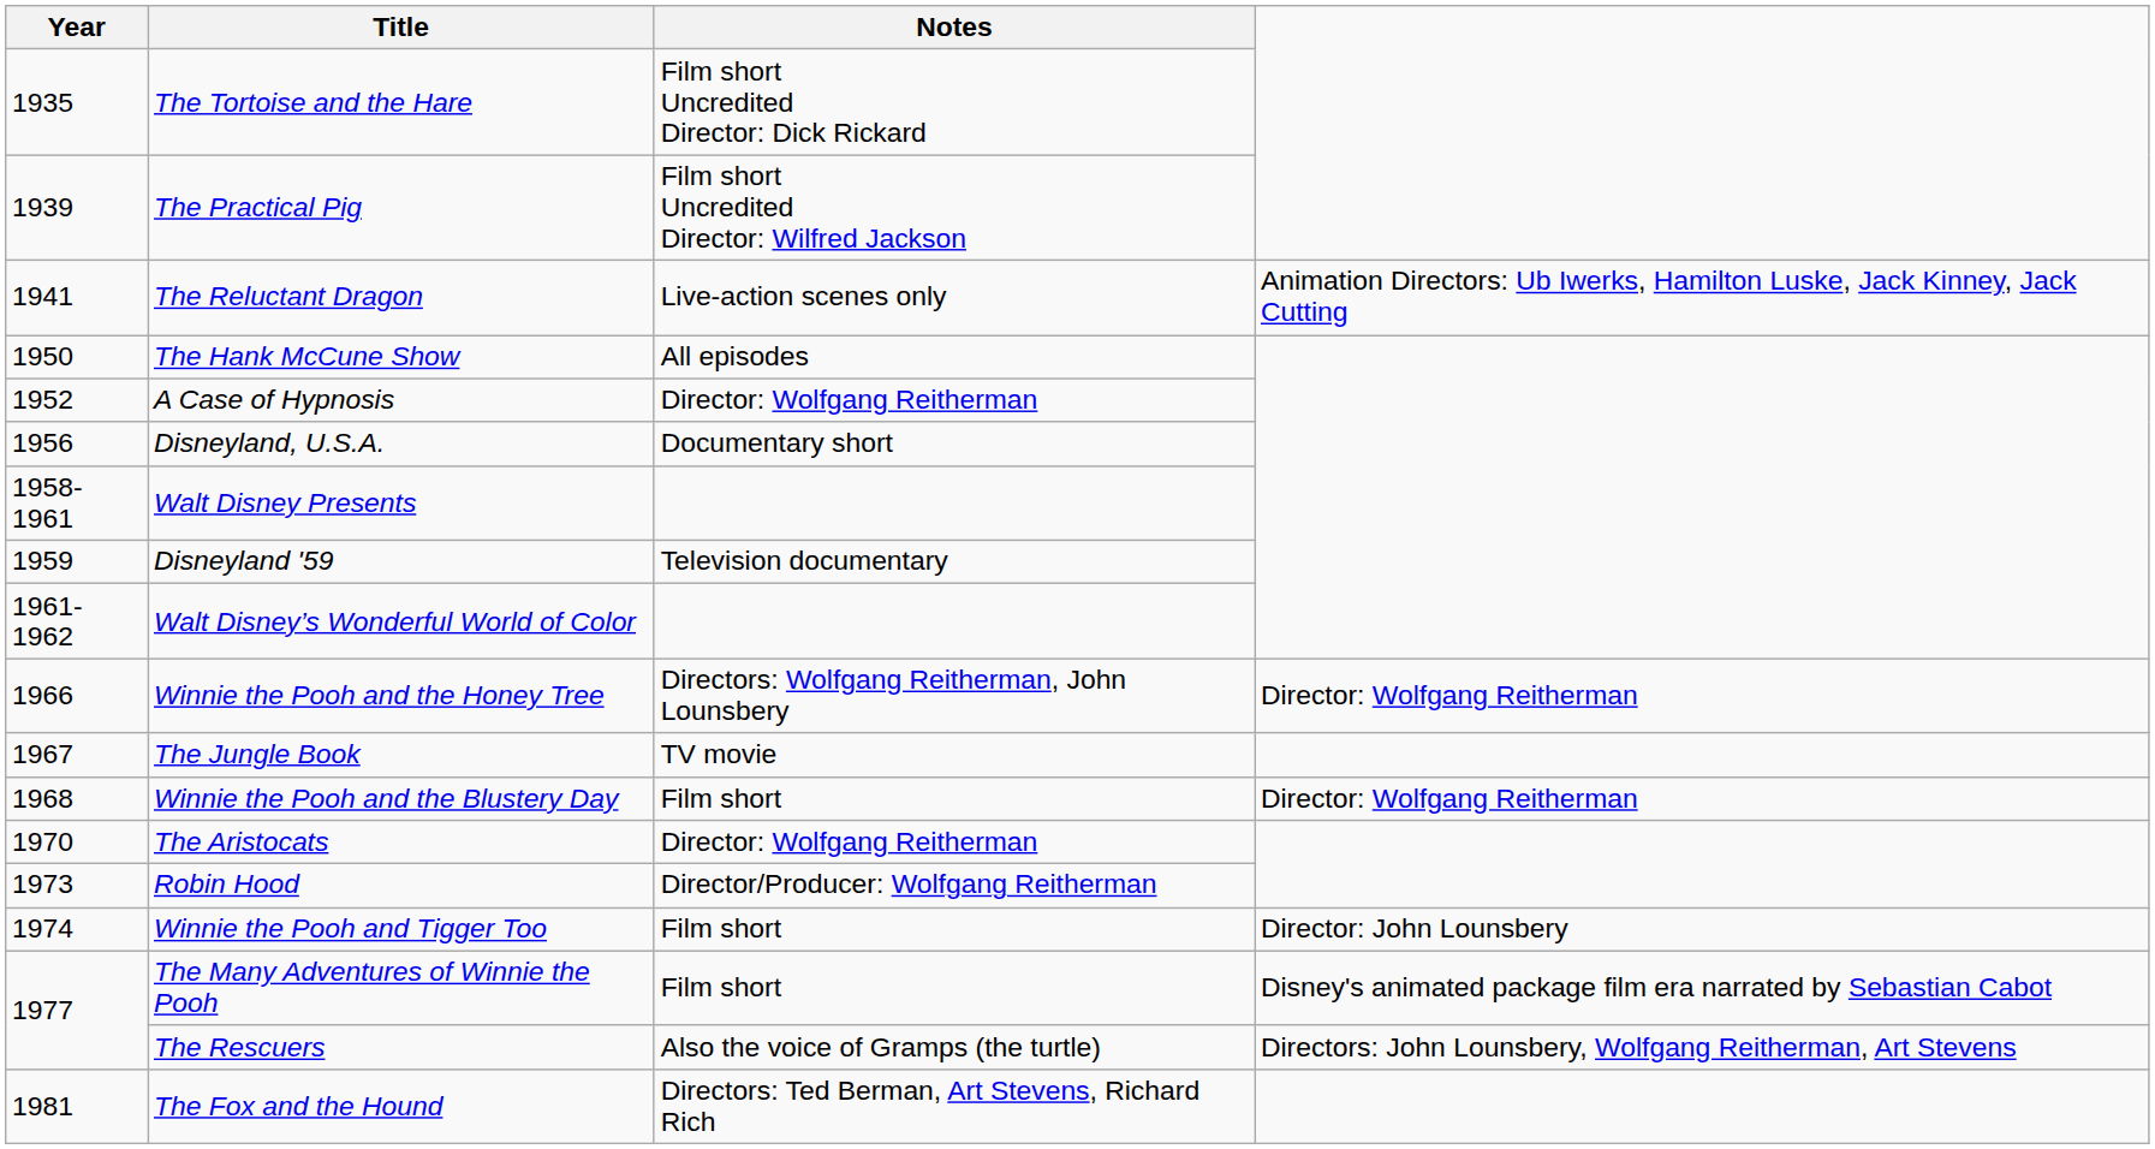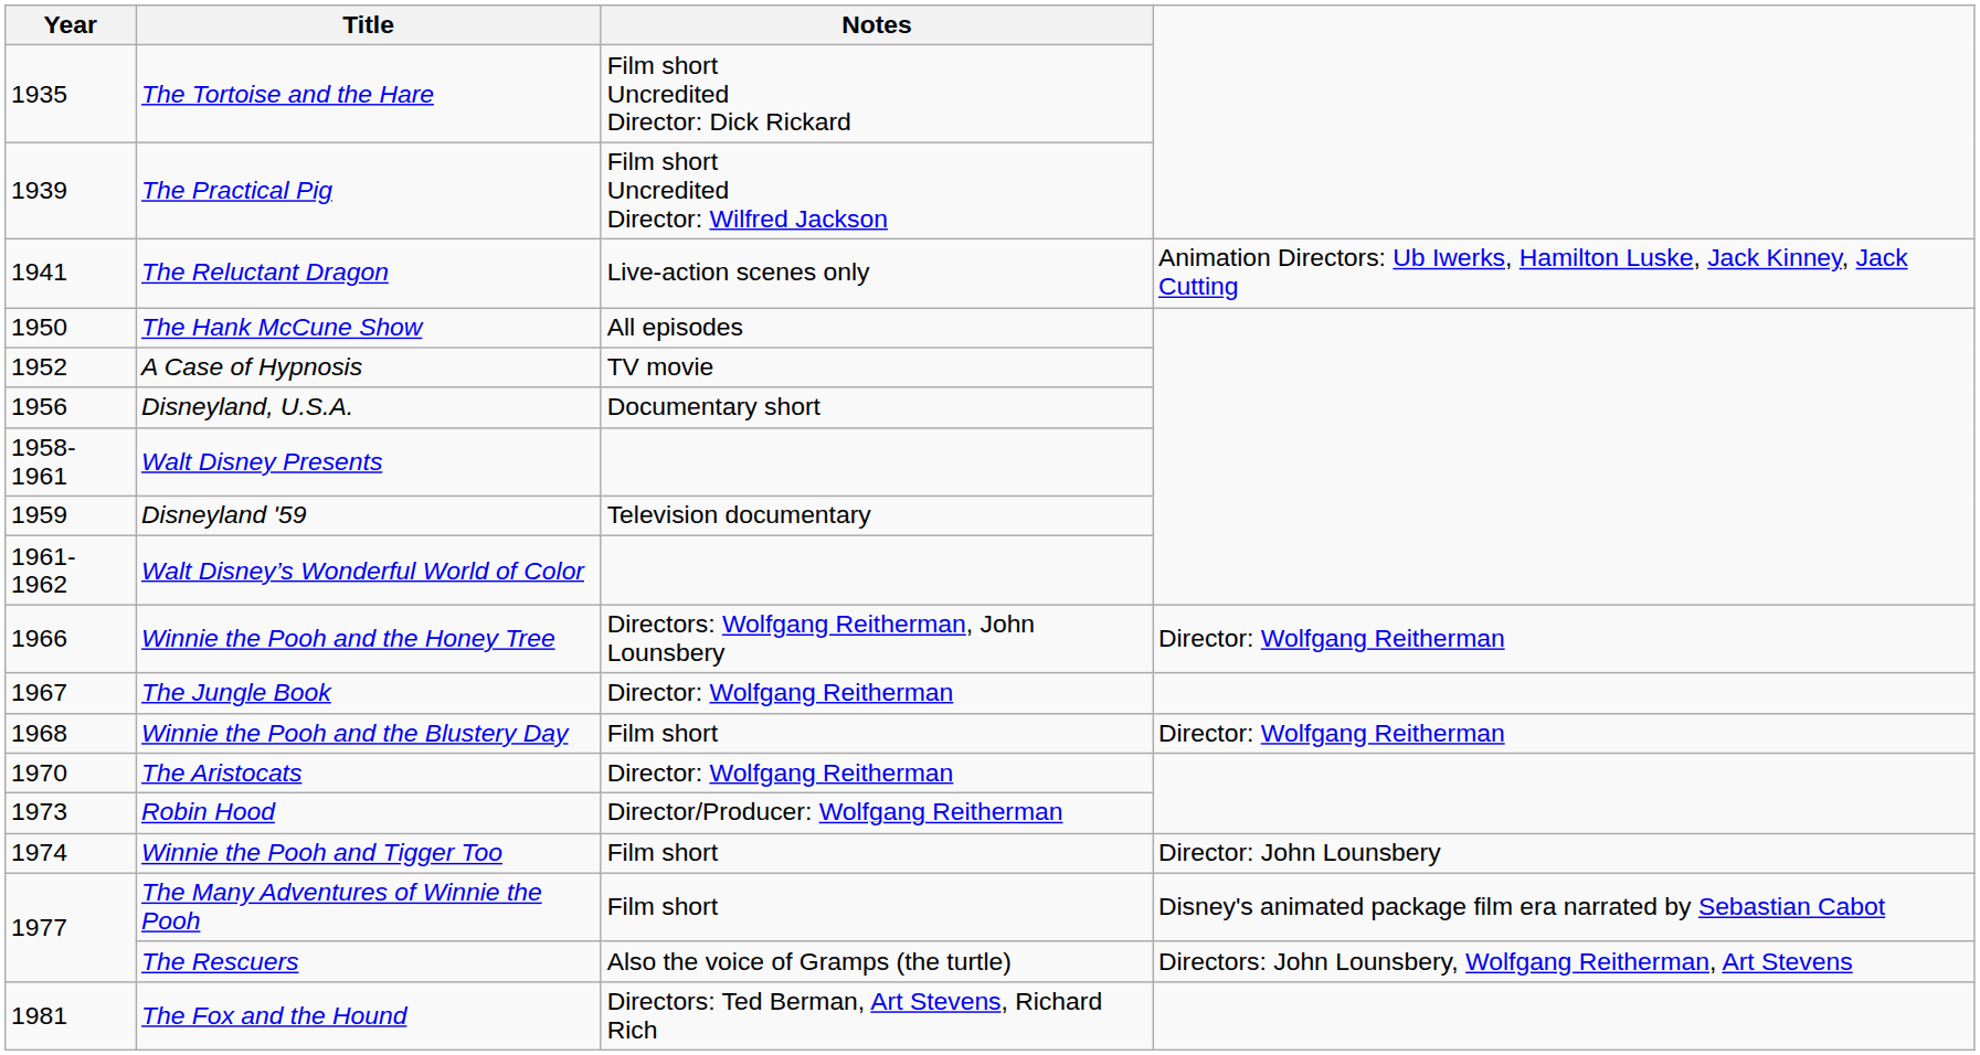A Case of Hypnosis | Notes: Director: Wolfgang Reitherman -> TV movie
The Jungle Book | Notes: TV movie -> Director: Wolfgang Reitherman
